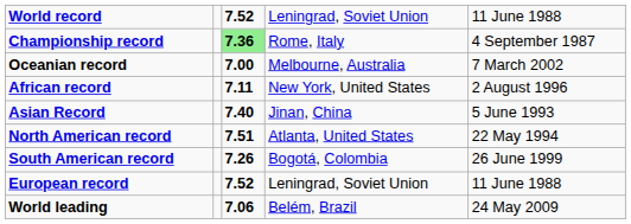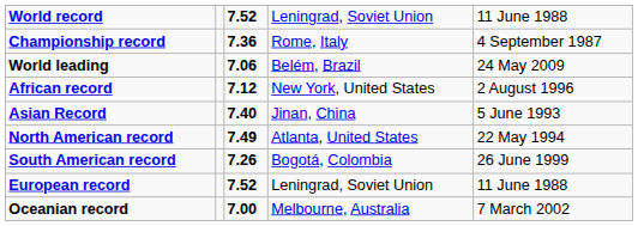Championship record | column 3: lightgreen background -> no background
rows swapped: World leading <-> Oceanian record
African record | column 3: 7.11 -> 7.12
North American record | column 3: 7.51 -> 7.49
